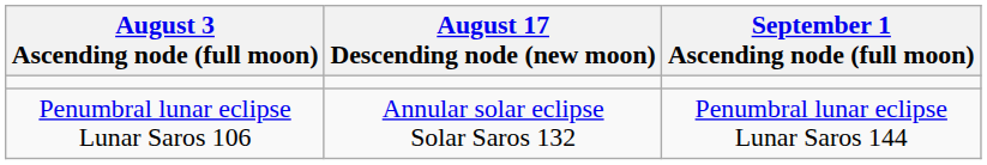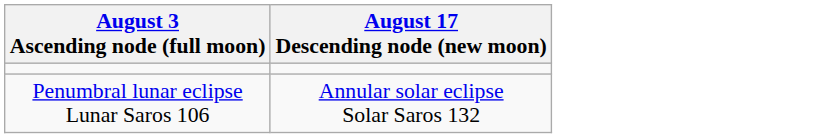- column: September 1 Ascending node (full moon) | Penumbral lunar eclipse Lunar Saros 144
